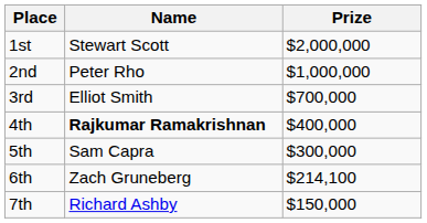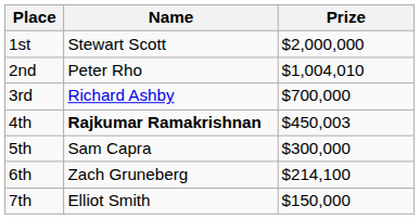2nd | Prize: $1,000,000 -> $1,004,010
3rd | Name: Elliot Smith -> Richard Ashby
4th | Prize: $400,000 -> $450,003
7th | Name: Richard Ashby -> Elliot Smith
